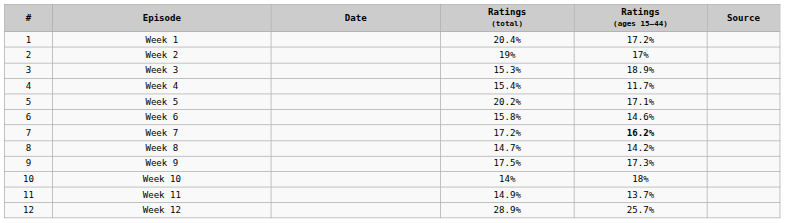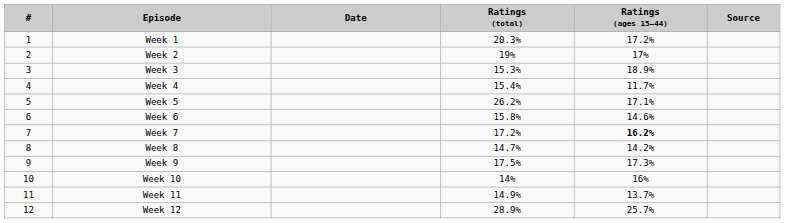Week 1 | Ratings (total): 20.4% -> 20.3%
Week 5 | Ratings (total): 20.2% -> 26.2%
Week 10 | Ratings (ages 15–44): 18% -> 16%
